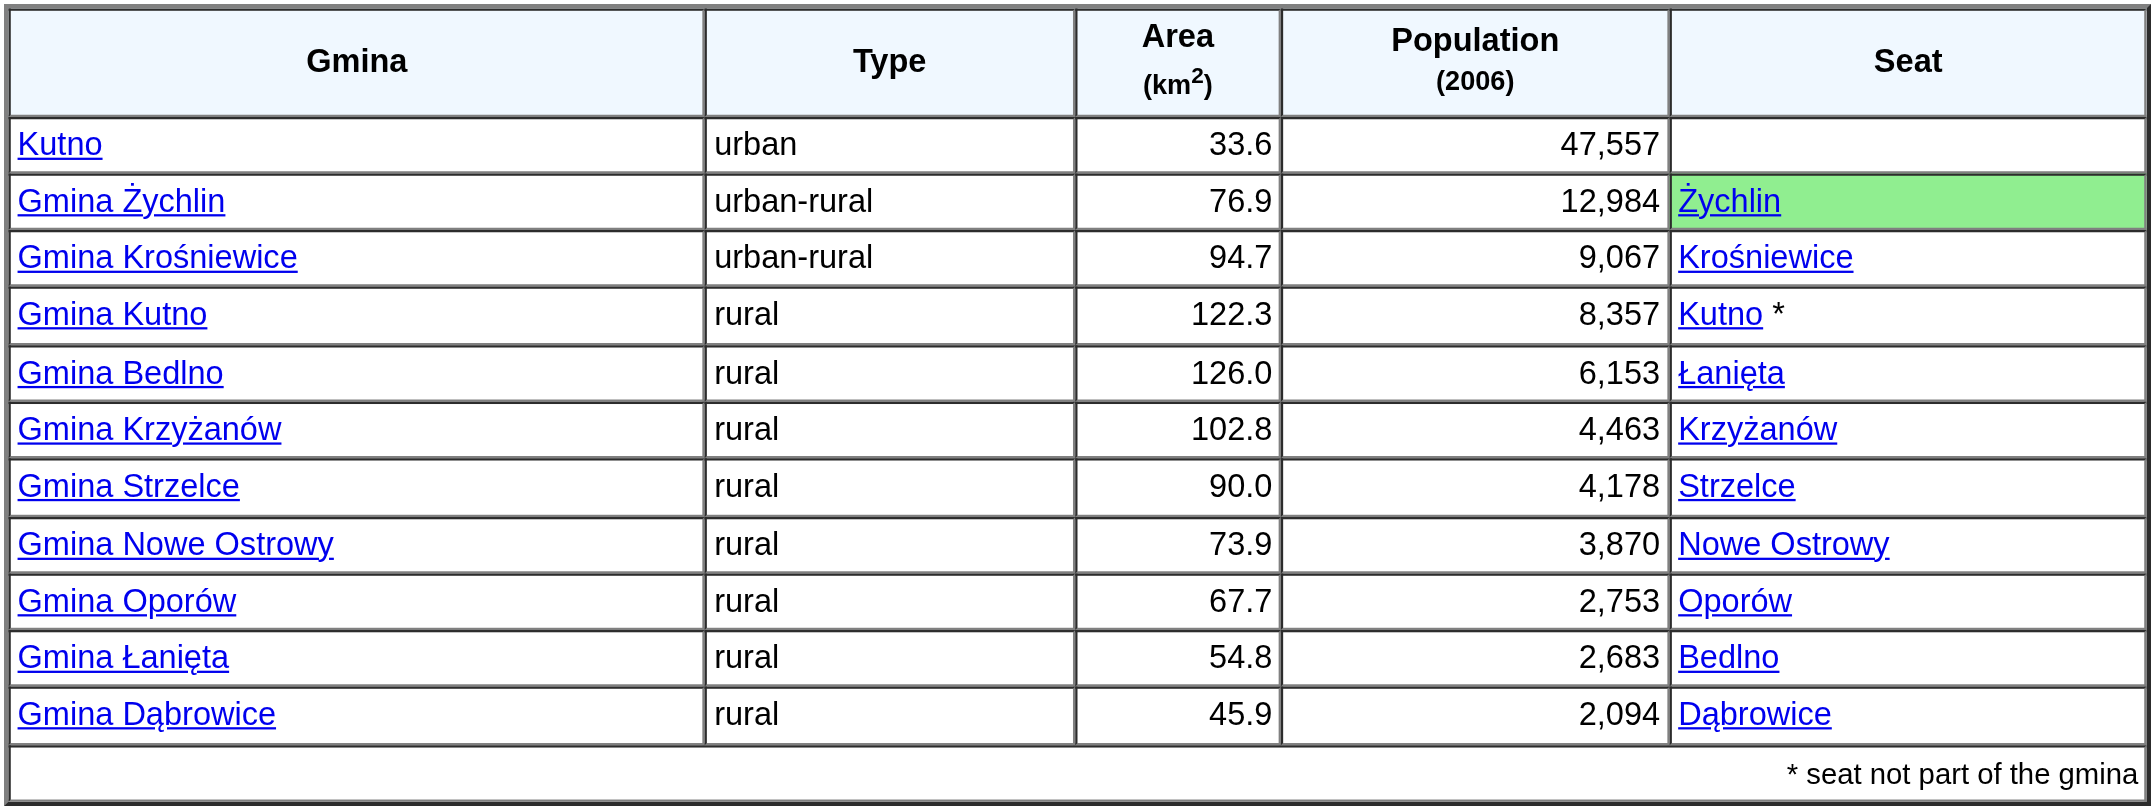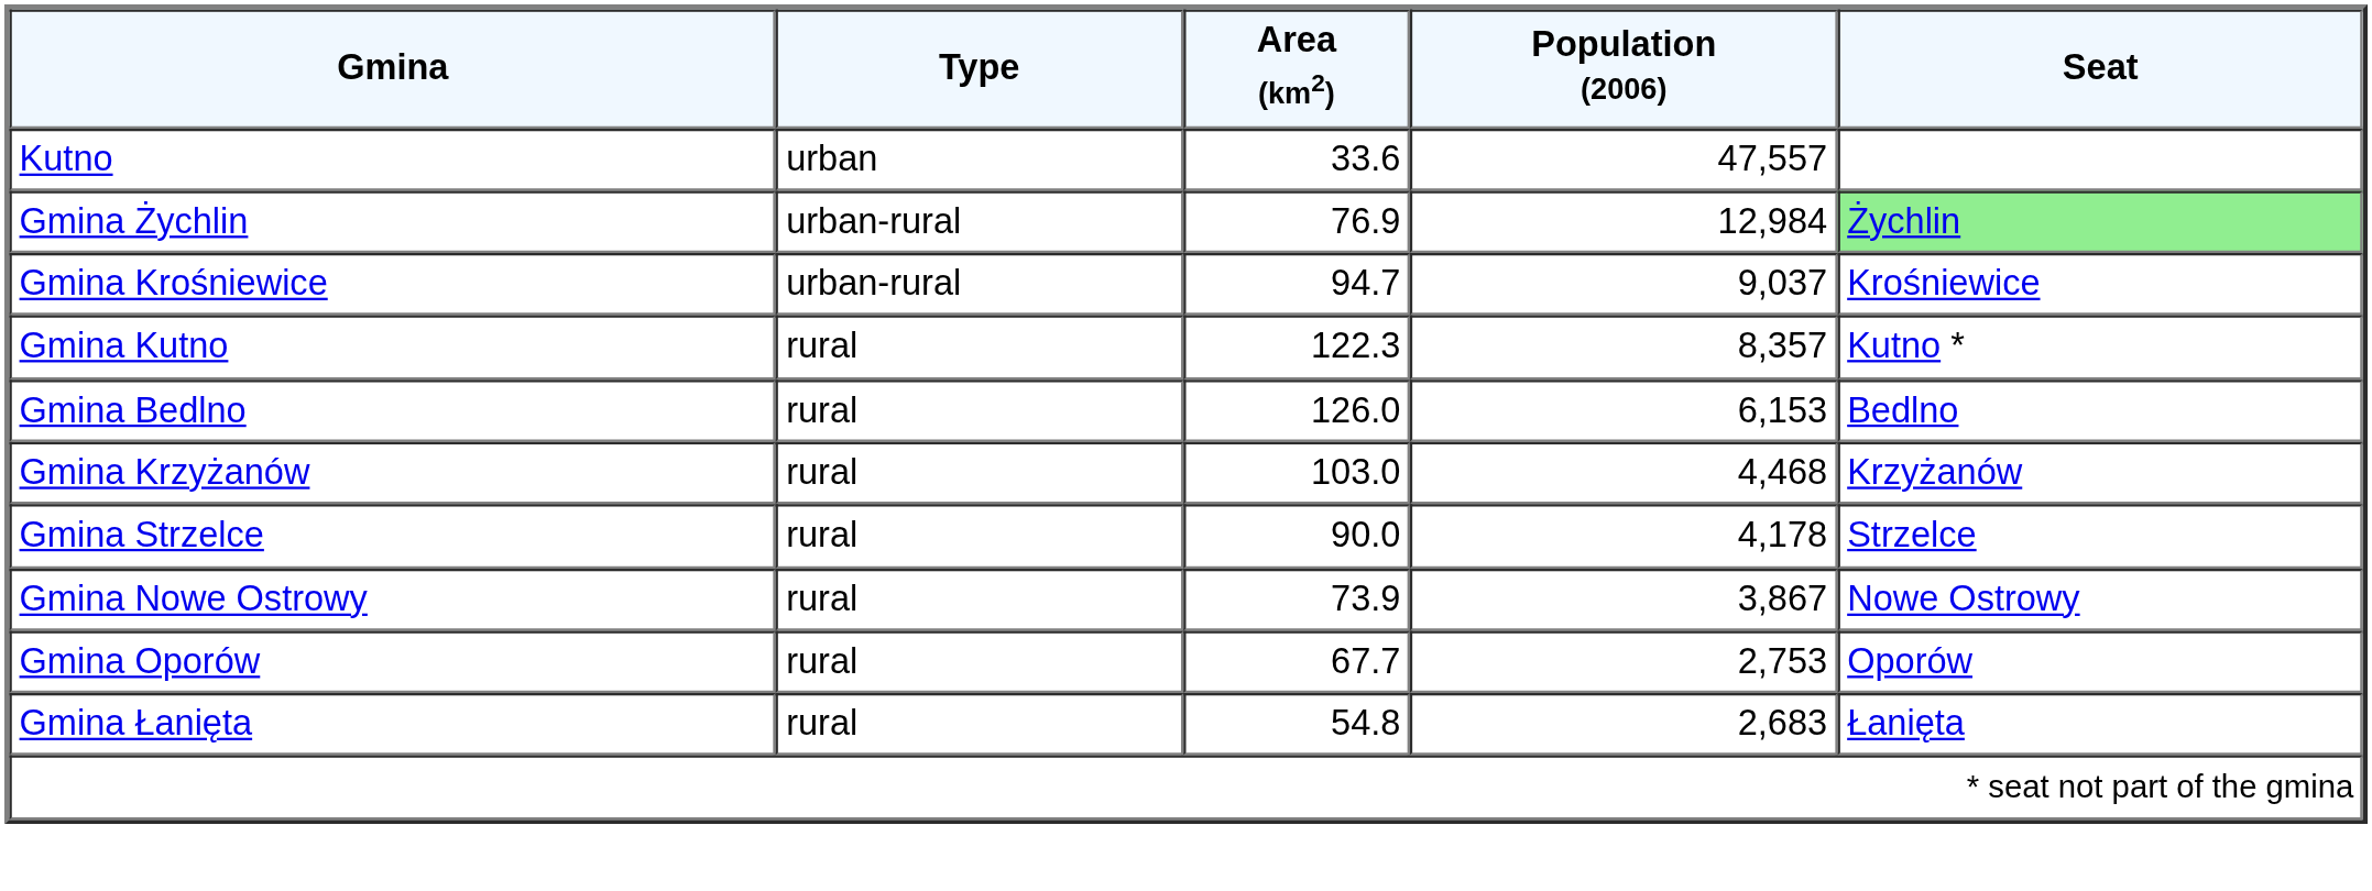Gmina Krośniewice | Population (2006): 9,067 -> 9,037
Gmina Bedlno | Seat: Łanięta -> Bedlno
Gmina Krzyżanów | Area (km2): 102.8 -> 103.0
Gmina Krzyżanów | Population (2006): 4,463 -> 4,468
Gmina Nowe Ostrowy | Population (2006): 3,870 -> 3,867
Gmina Łanięta | Seat: Bedlno -> Łanięta
- row: Gmina Dąbrowice | rural | 45.9 | 2,094 | Dąbrowice
